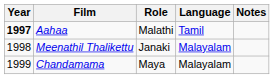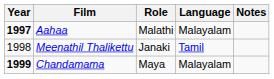Aahaa | Language: Tamil -> Malayalam
Meenathil Thalikettu | Language: Malayalam -> Tamil
Chandamama | Year: normal -> bold
